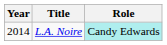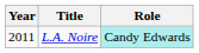L.A. Noire | Year: 2014 -> 2011
